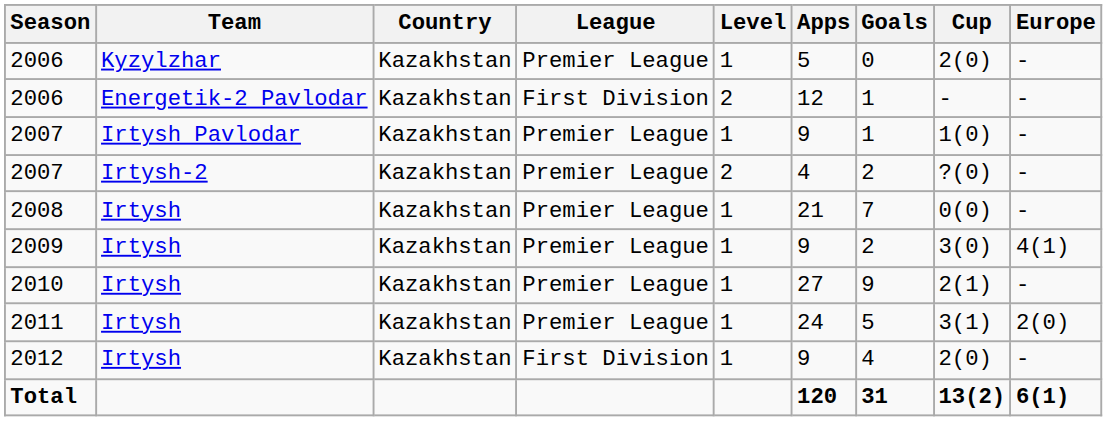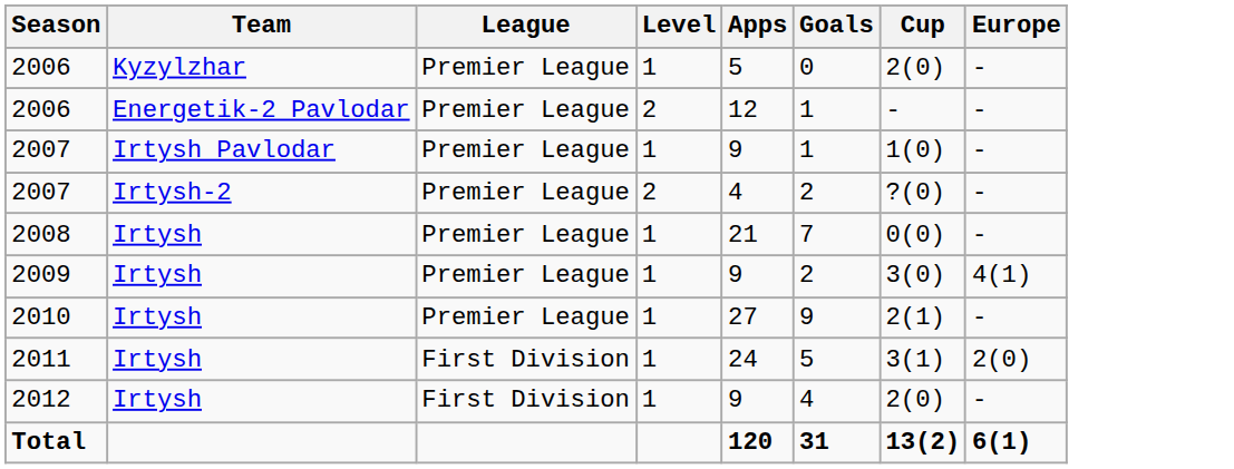- column: Country | Kazakhstan | Kazakhstan | Kazakhstan | Kazakhstan | Kazakhstan | Kazakhstan | Kazakhstan | Kazakhstan | Kazakhstan
2006 / Energetik-2 Pavlodar | League: First Division -> Premier League
2011 | League: Premier League -> First Division
